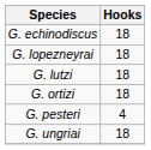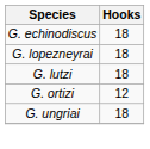G. ortizi | Hooks: 18 -> 12
- row: G. pesteri | 4
